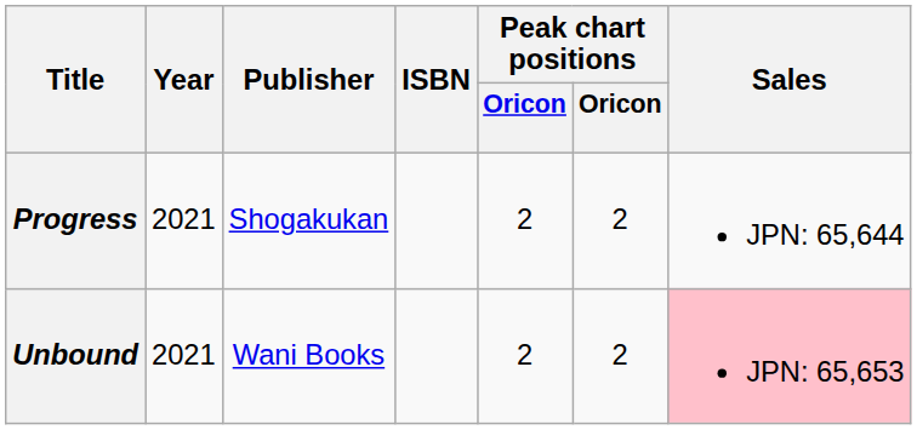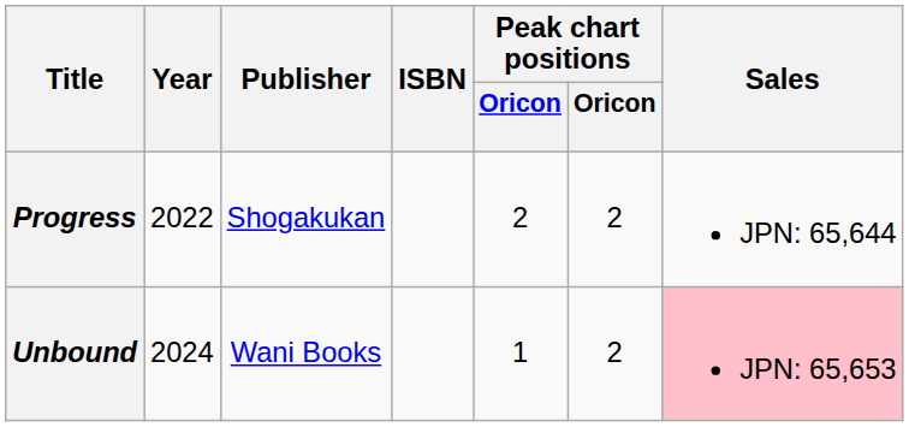Progress | Year: 2021 -> 2022
Unbound | Year: 2021 -> 2024
Unbound | column 5: 2 -> 1
